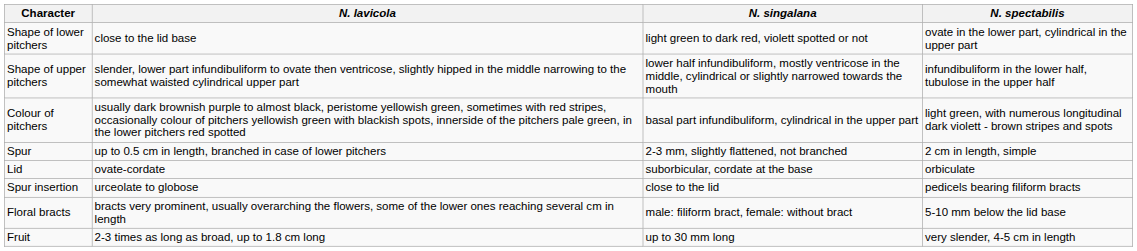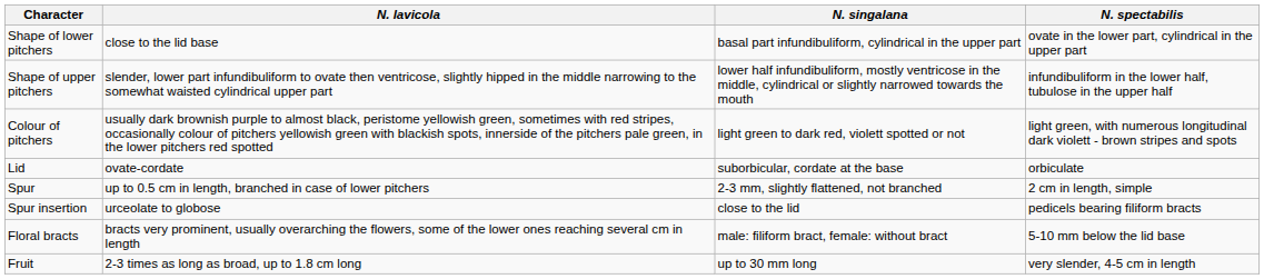Shape of lower pitchers | N. singalana: light green to dark red, violett spotted or not -> basal part infundibuliform, cylindrical in the upper part
Colour of pitchers | N. singalana: basal part infundibuliform, cylindrical in the upper part -> light green to dark red, violett spotted or not
rows swapped: Lid <-> Spur
